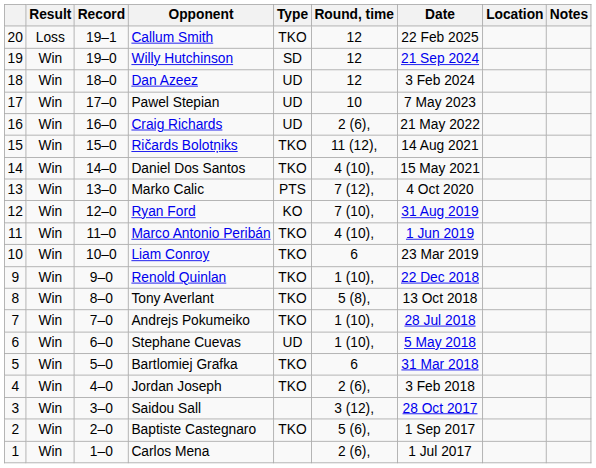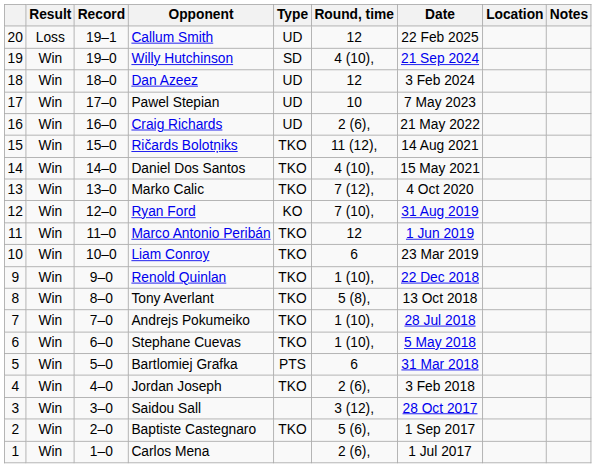Callum Smith | Type: TKO -> UD
Willy Hutchinson | Round, time: 12 -> 4 (10),
Marko Calic | Type: PTS -> TKO
Marco Antonio Peribán | Round, time: 4 (10), -> 12
Stephane Cuevas | Type: UD -> TKO
Bartlomiej Grafka | Type: TKO -> PTS
